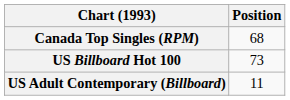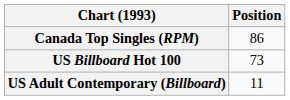Canada Top Singles (RPM) | Position: 68 -> 86
